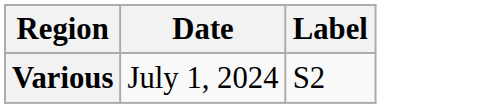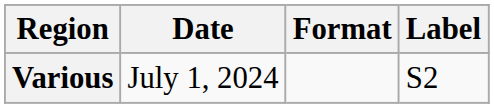+ column: Format
